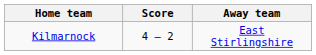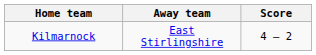columns swapped: Score <-> Away team
